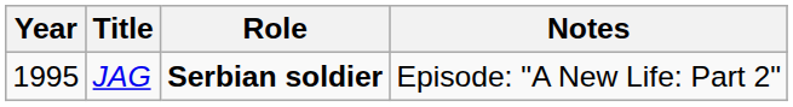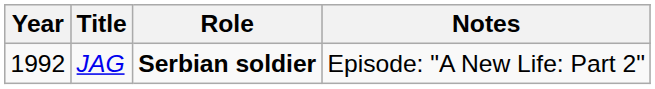JAG | Year: 1995 -> 1992
